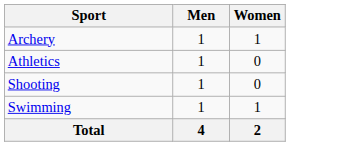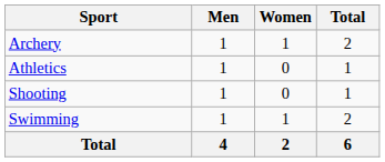+ column: Total | 2 | 1 | 1 | 2 | 6
